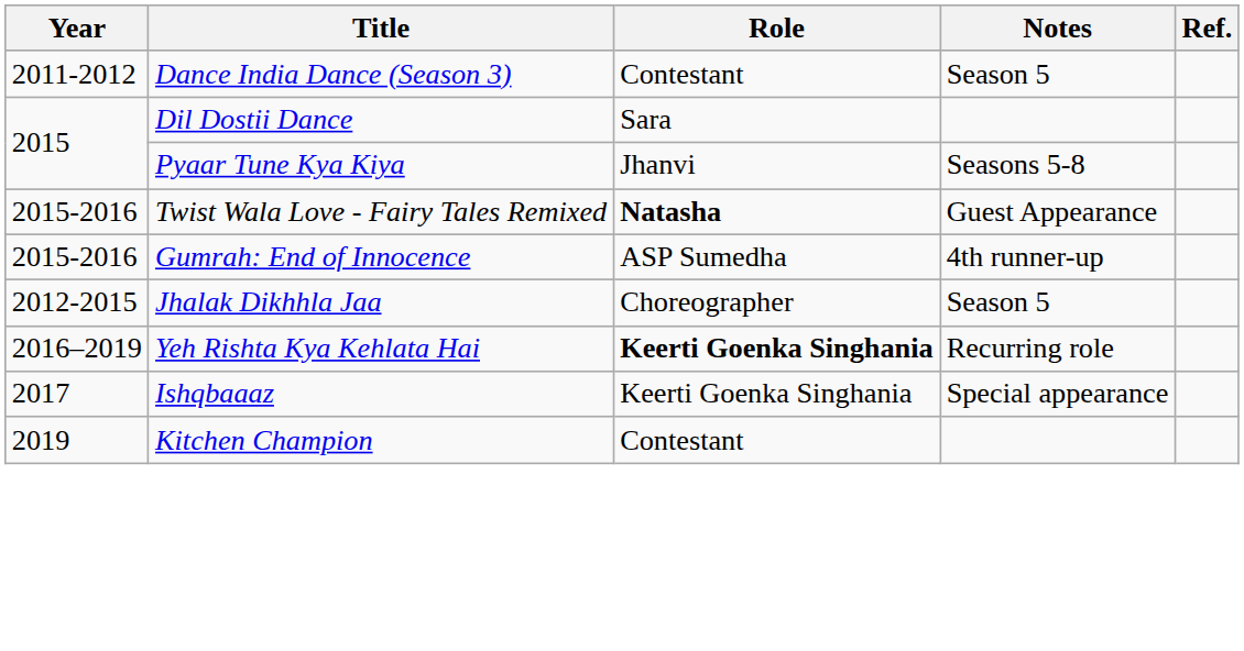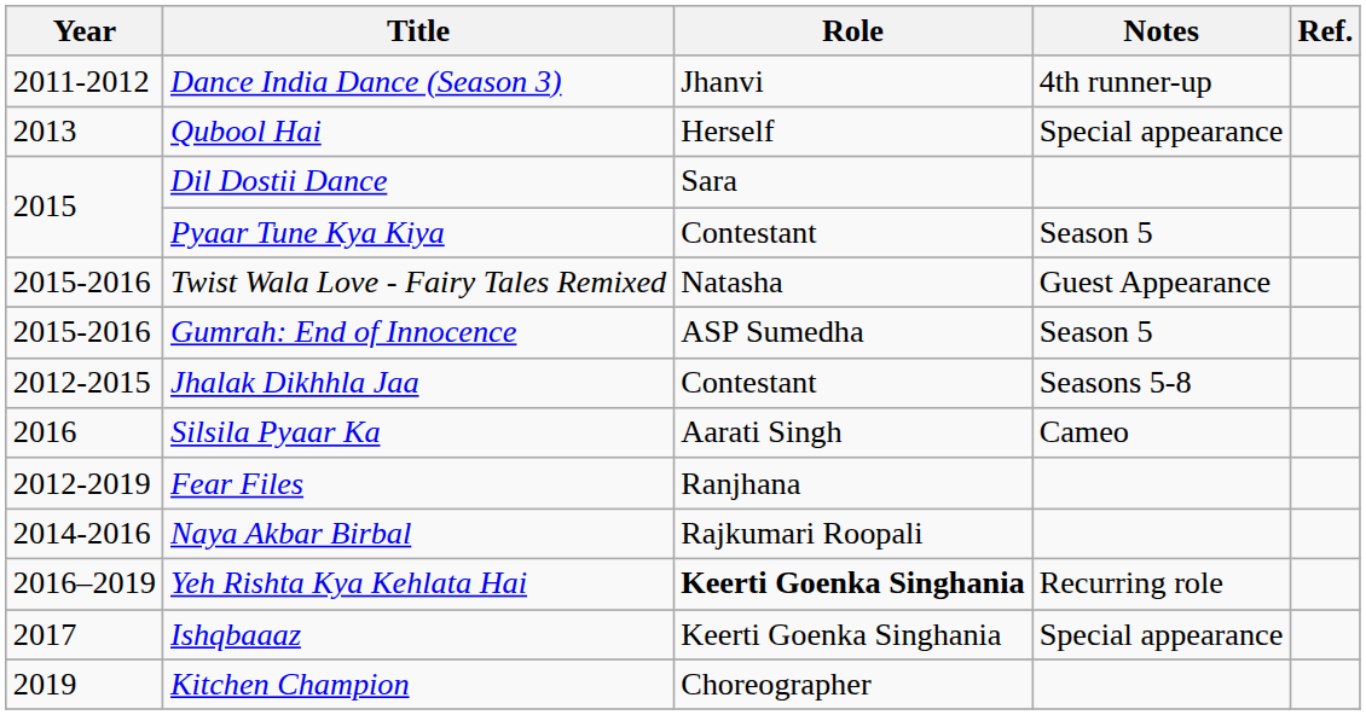Dance India Dance (Season 3) | Role: Contestant -> Jhanvi
Dance India Dance (Season 3) | Notes: Season 5 -> 4th runner-up
+ row: 2013 | Qubool Hai | Herself | Special appearance
Pyaar Tune Kya Kiya | Role: Jhanvi -> Contestant
Pyaar Tune Kya Kiya | Notes: Seasons 5-8 -> Season 5
Twist Wala Love - Fairy Tales Remixed | Role: bold -> normal
Gumrah: End of Innocence | Notes: 4th runner-up -> Season 5
Jhalak Dikhhla Jaa | Role: Choreographer -> Contestant
Jhalak Dikhhla Jaa | Notes: Season 5 -> Seasons 5-8
+ row: 2016 | Silsila Pyaar Ka | Aarati Singh | Cameo
+ row: 2012-2019 | Fear Files | Ranjhana
+ row: 2014-2016 | Naya Akbar Birbal | Rajkumari Roopali
Kitchen Champion | Role: Contestant -> Choreographer
